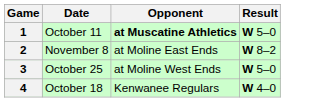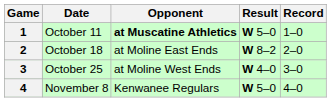+ column: Record | 1–0 | 2–0 | 3–0 | 4–0
2 | Date: November 8 -> October 18
3 | Result: W 5–0 -> W 4–0
4 | Date: October 18 -> November 8
4 | Result: W 4–0 -> W 5–0
